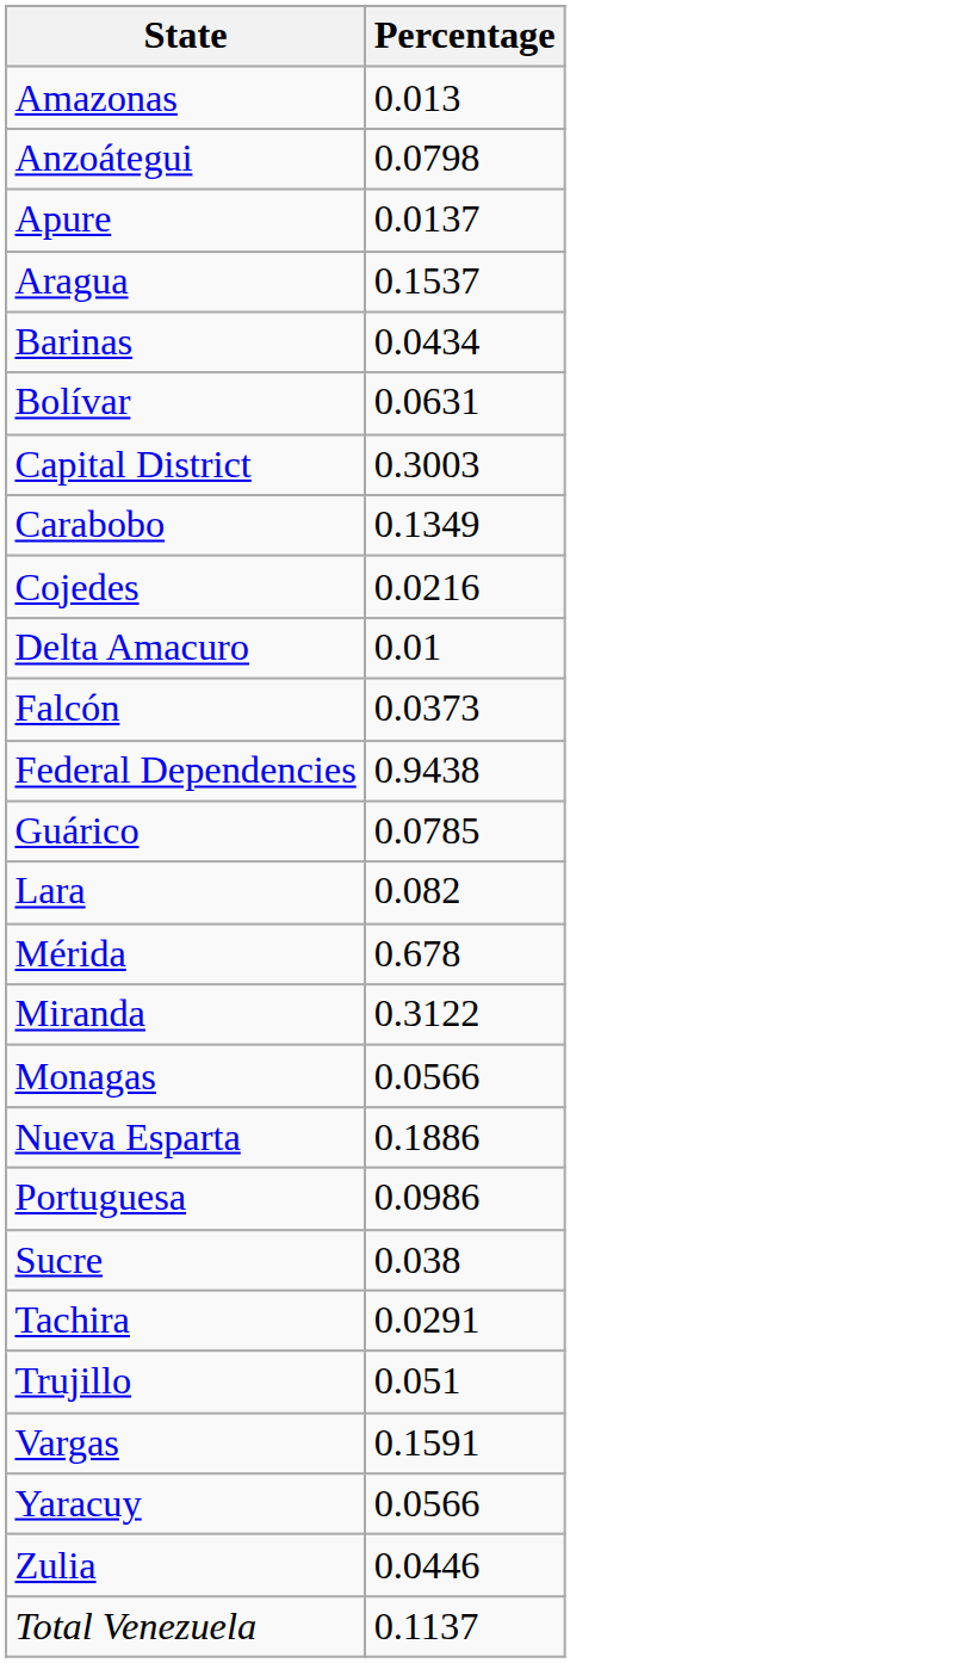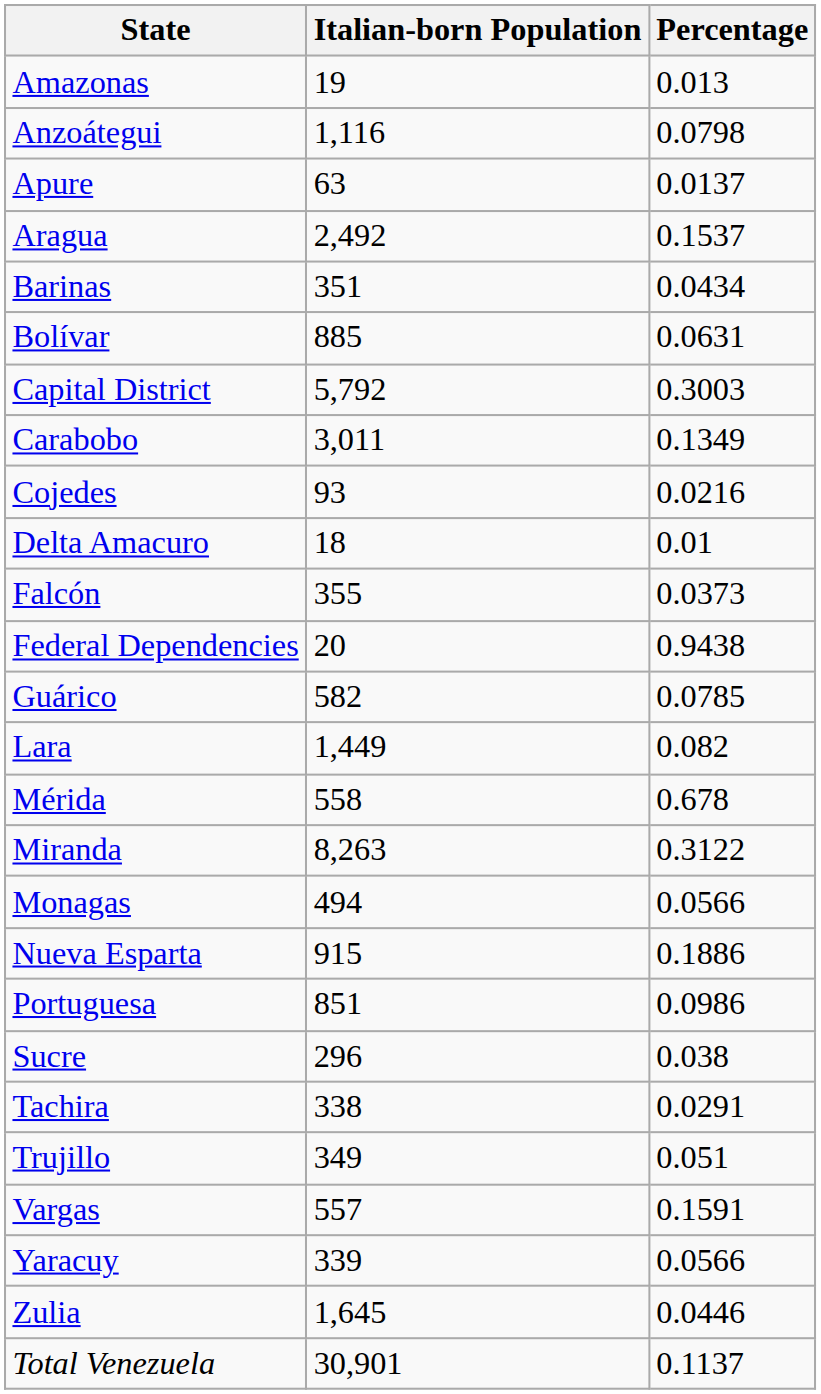+ column: Italian-born Population | 19 | 1,116 | 63 | 2,492 | 351 | 885 | 5,792 | 3,011 | 93 | 18 | 355 | 20 | 582 | 1,449 | 558 | 8,263 | 494 | 915 | 851 | 296 | 338 | 349 | 557 | 339 | 1,645 | 30,901
